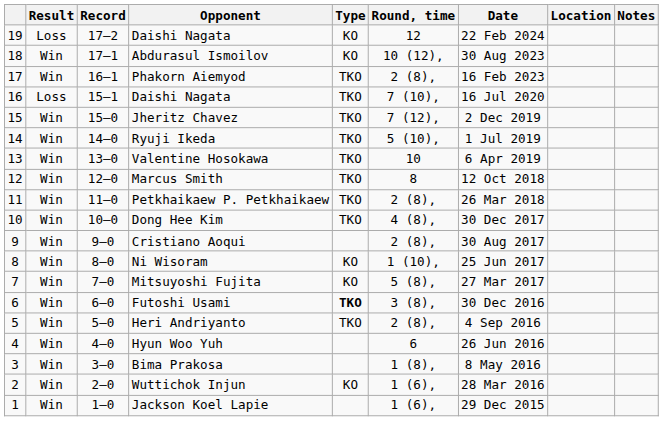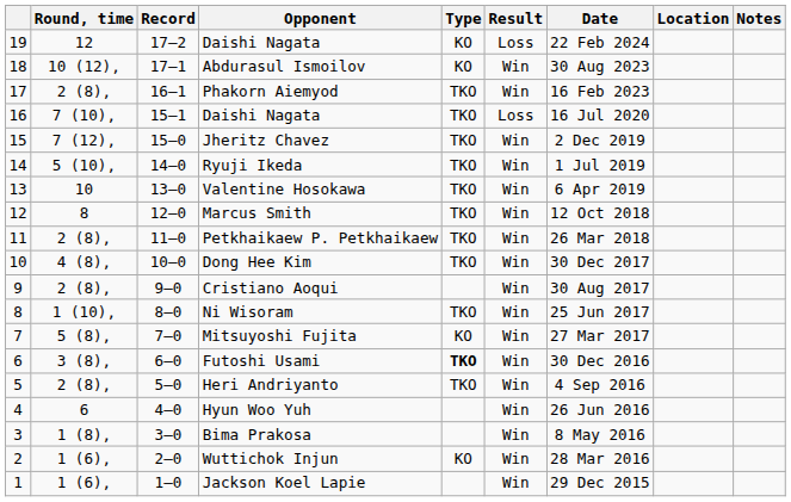columns swapped: Result <-> Round, time
Ni Wisoram | Type: KO -> TKO
